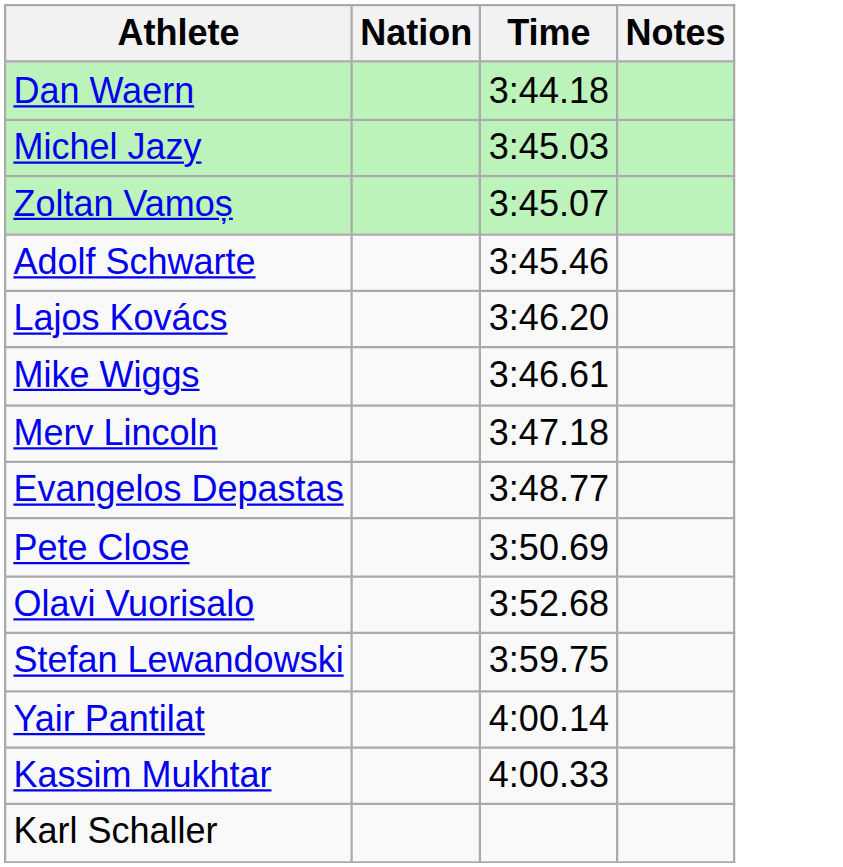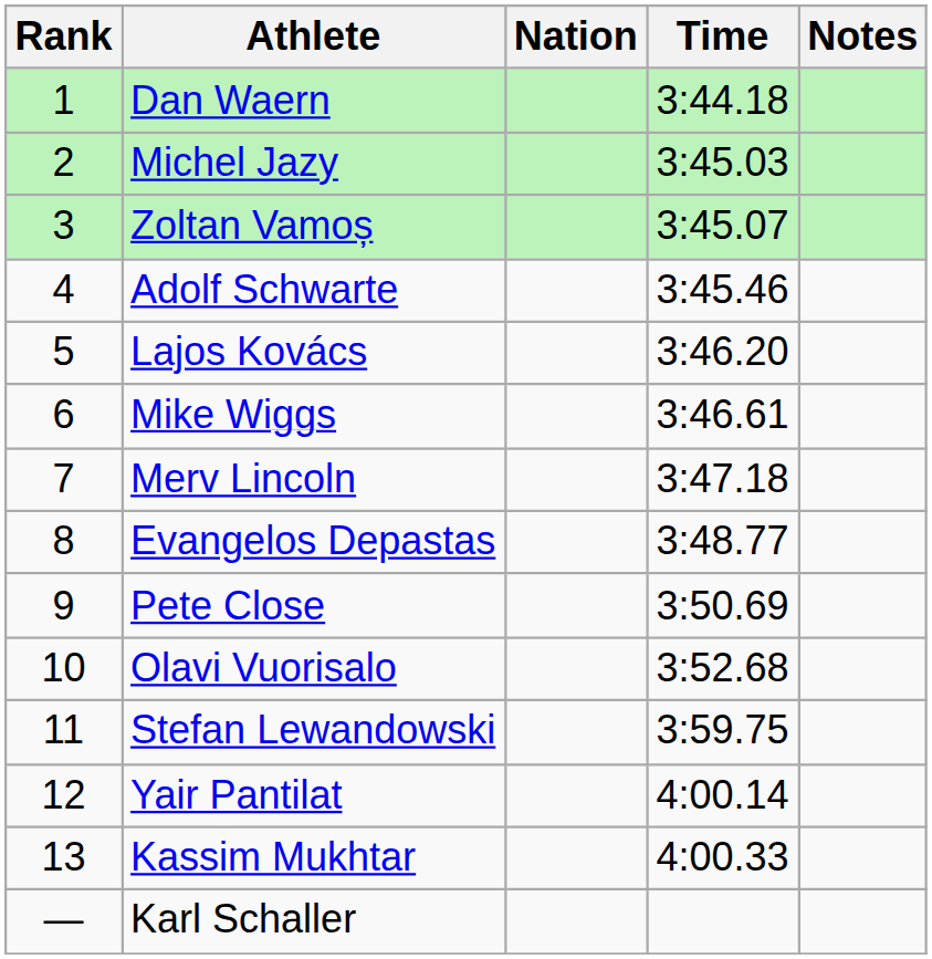+ column: Rank | 1 | 2 | 3 | 4 | 5 | 6 | 7 | 8 | 9 | 10 | 11 | 12 | 13 | —
